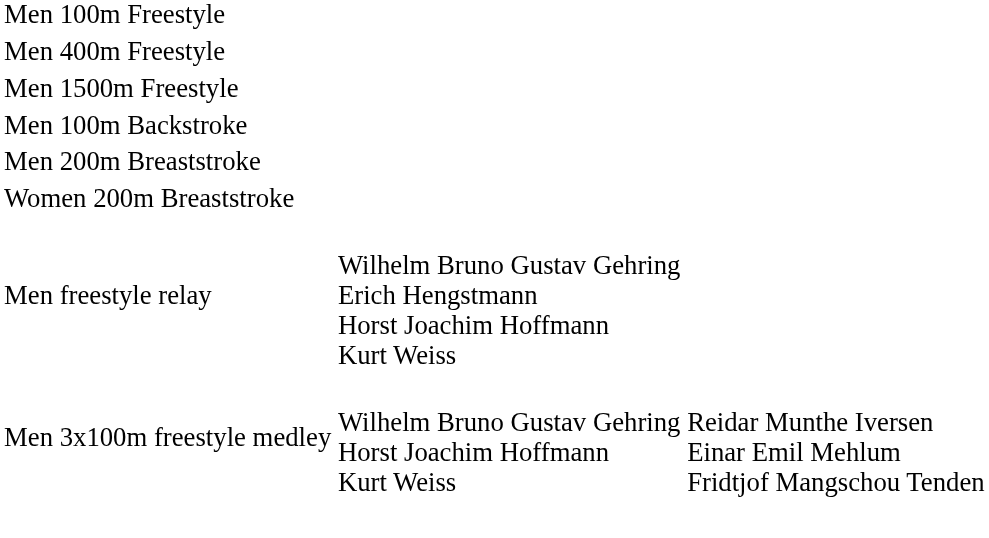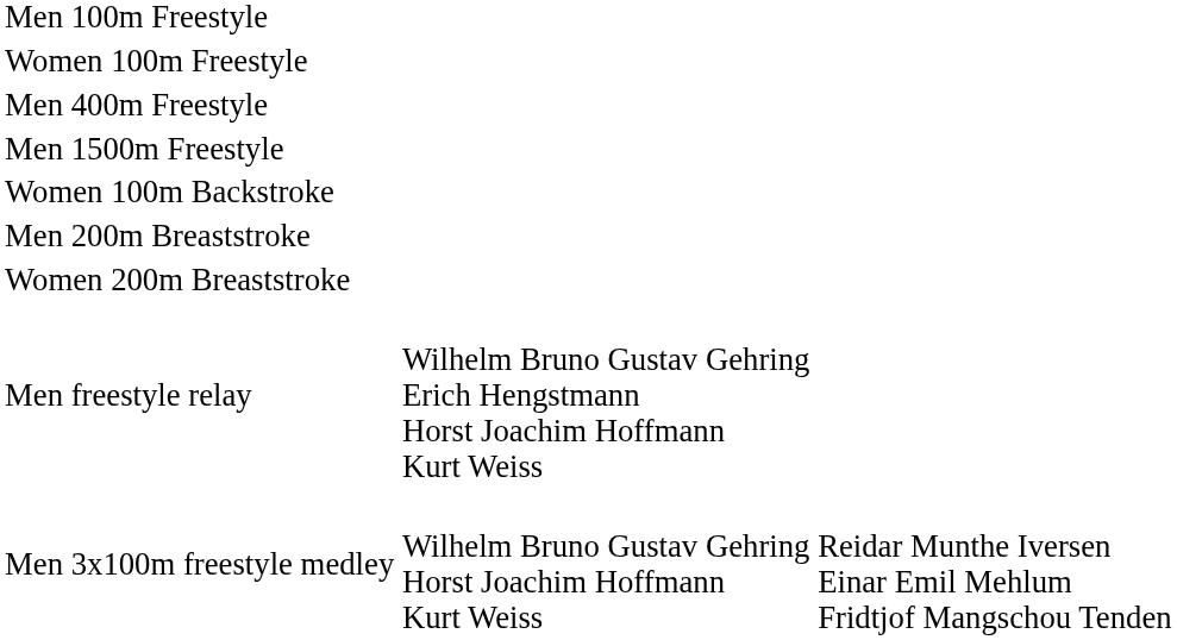+ row: Women 100m Freestyle
- row: Men 100m Backstroke
+ row: Women 100m Backstroke
